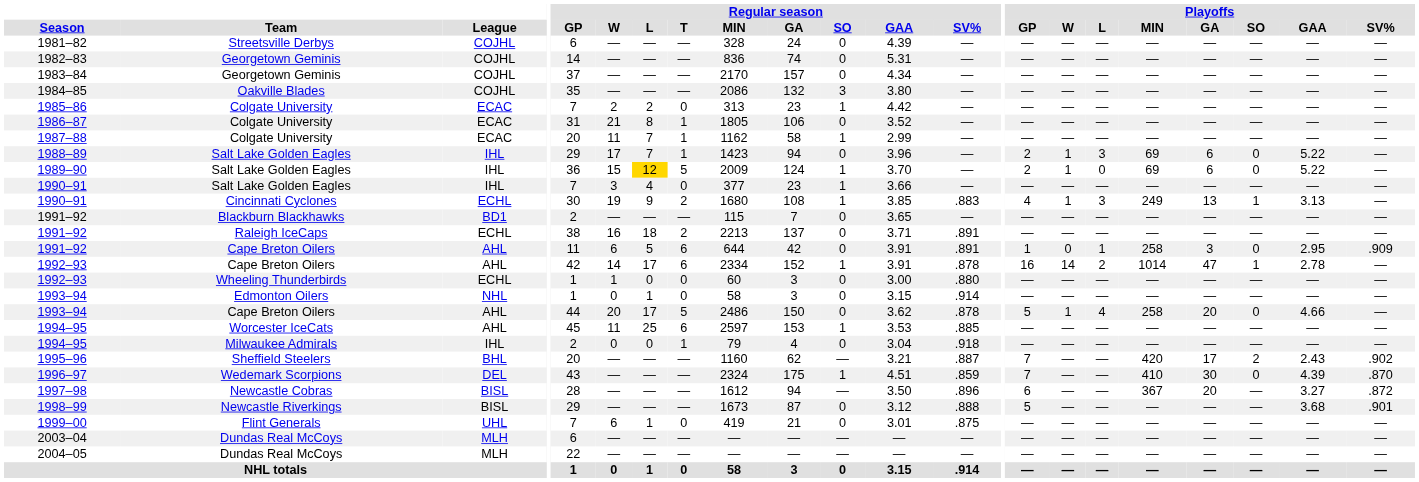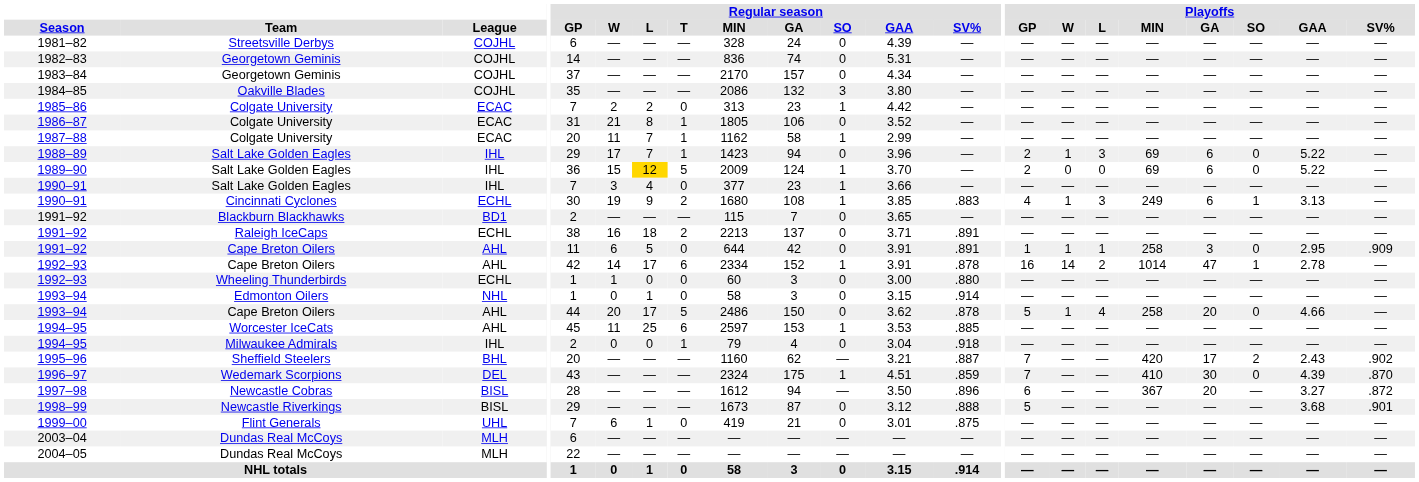1989–90 | Playoffs / W: 1 -> 0
1990–91 / Cincinnati Cyclones | Playoffs / GA: 13 -> 6
1991–92 / Cape Breton Oilers | Regular season / T: 6 -> 0
1991–92 / Cape Breton Oilers | Playoffs / W: 0 -> 1
